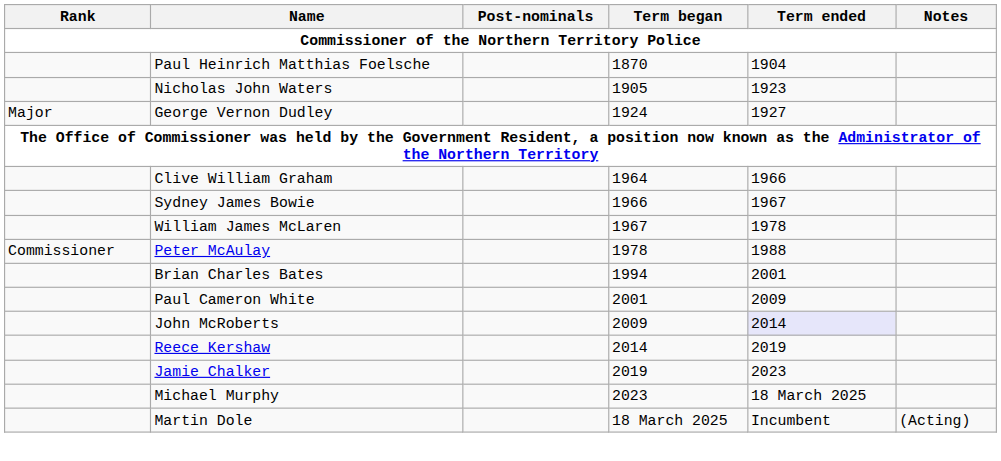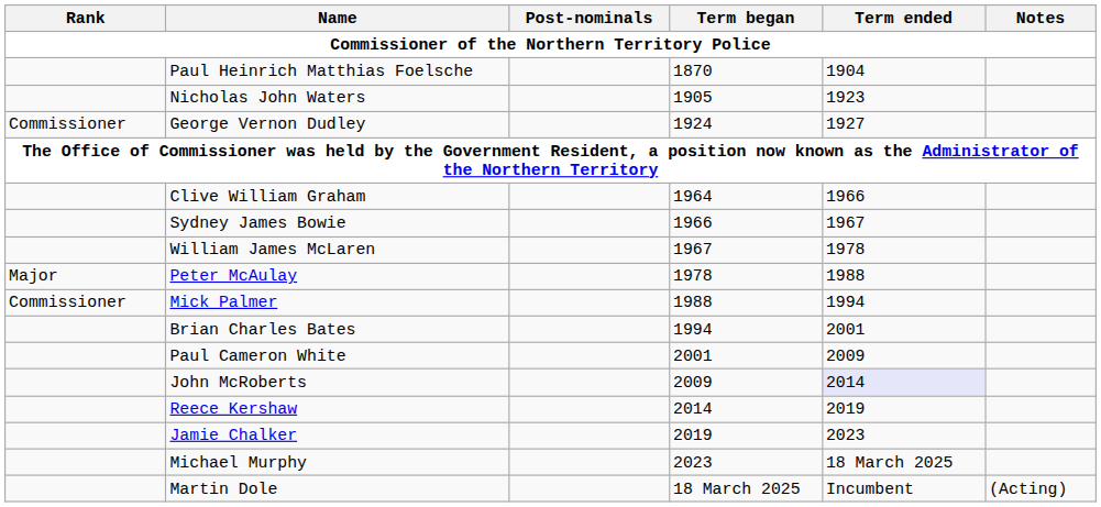George Vernon Dudley | Rank: Major -> Commissioner
Peter McAulay | Rank: Commissioner -> Major
+ row: Commissioner | Mick Palmer | 1988 | 1994
